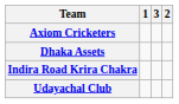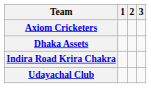columns swapped: 2 <-> 3
